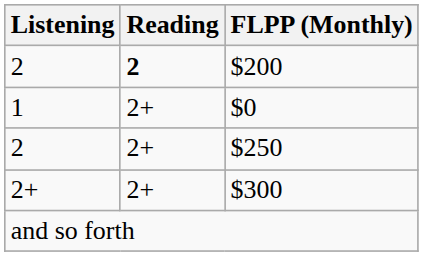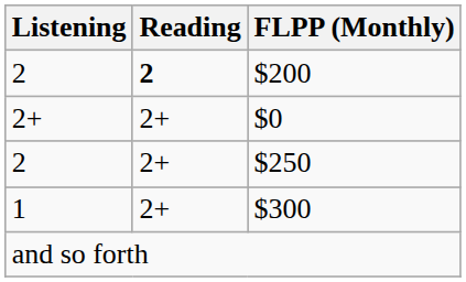$0 | Listening: 1 -> 2+
$300 | Listening: 2+ -> 1
